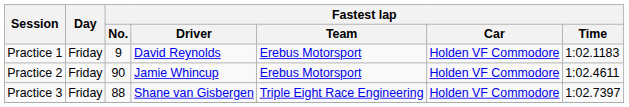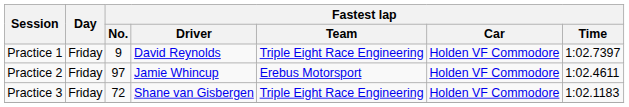Practice 1 | Fastest lap / Team: Erebus Motorsport -> Triple Eight Race Engineering
Practice 1 | Fastest lap / Time: 1:02.1183 -> 1:02.7397
Practice 2 | Fastest lap / No.: 90 -> 97
Practice 3 | Fastest lap / No.: 88 -> 72
Practice 3 | Fastest lap / Time: 1:02.7397 -> 1:02.1183
